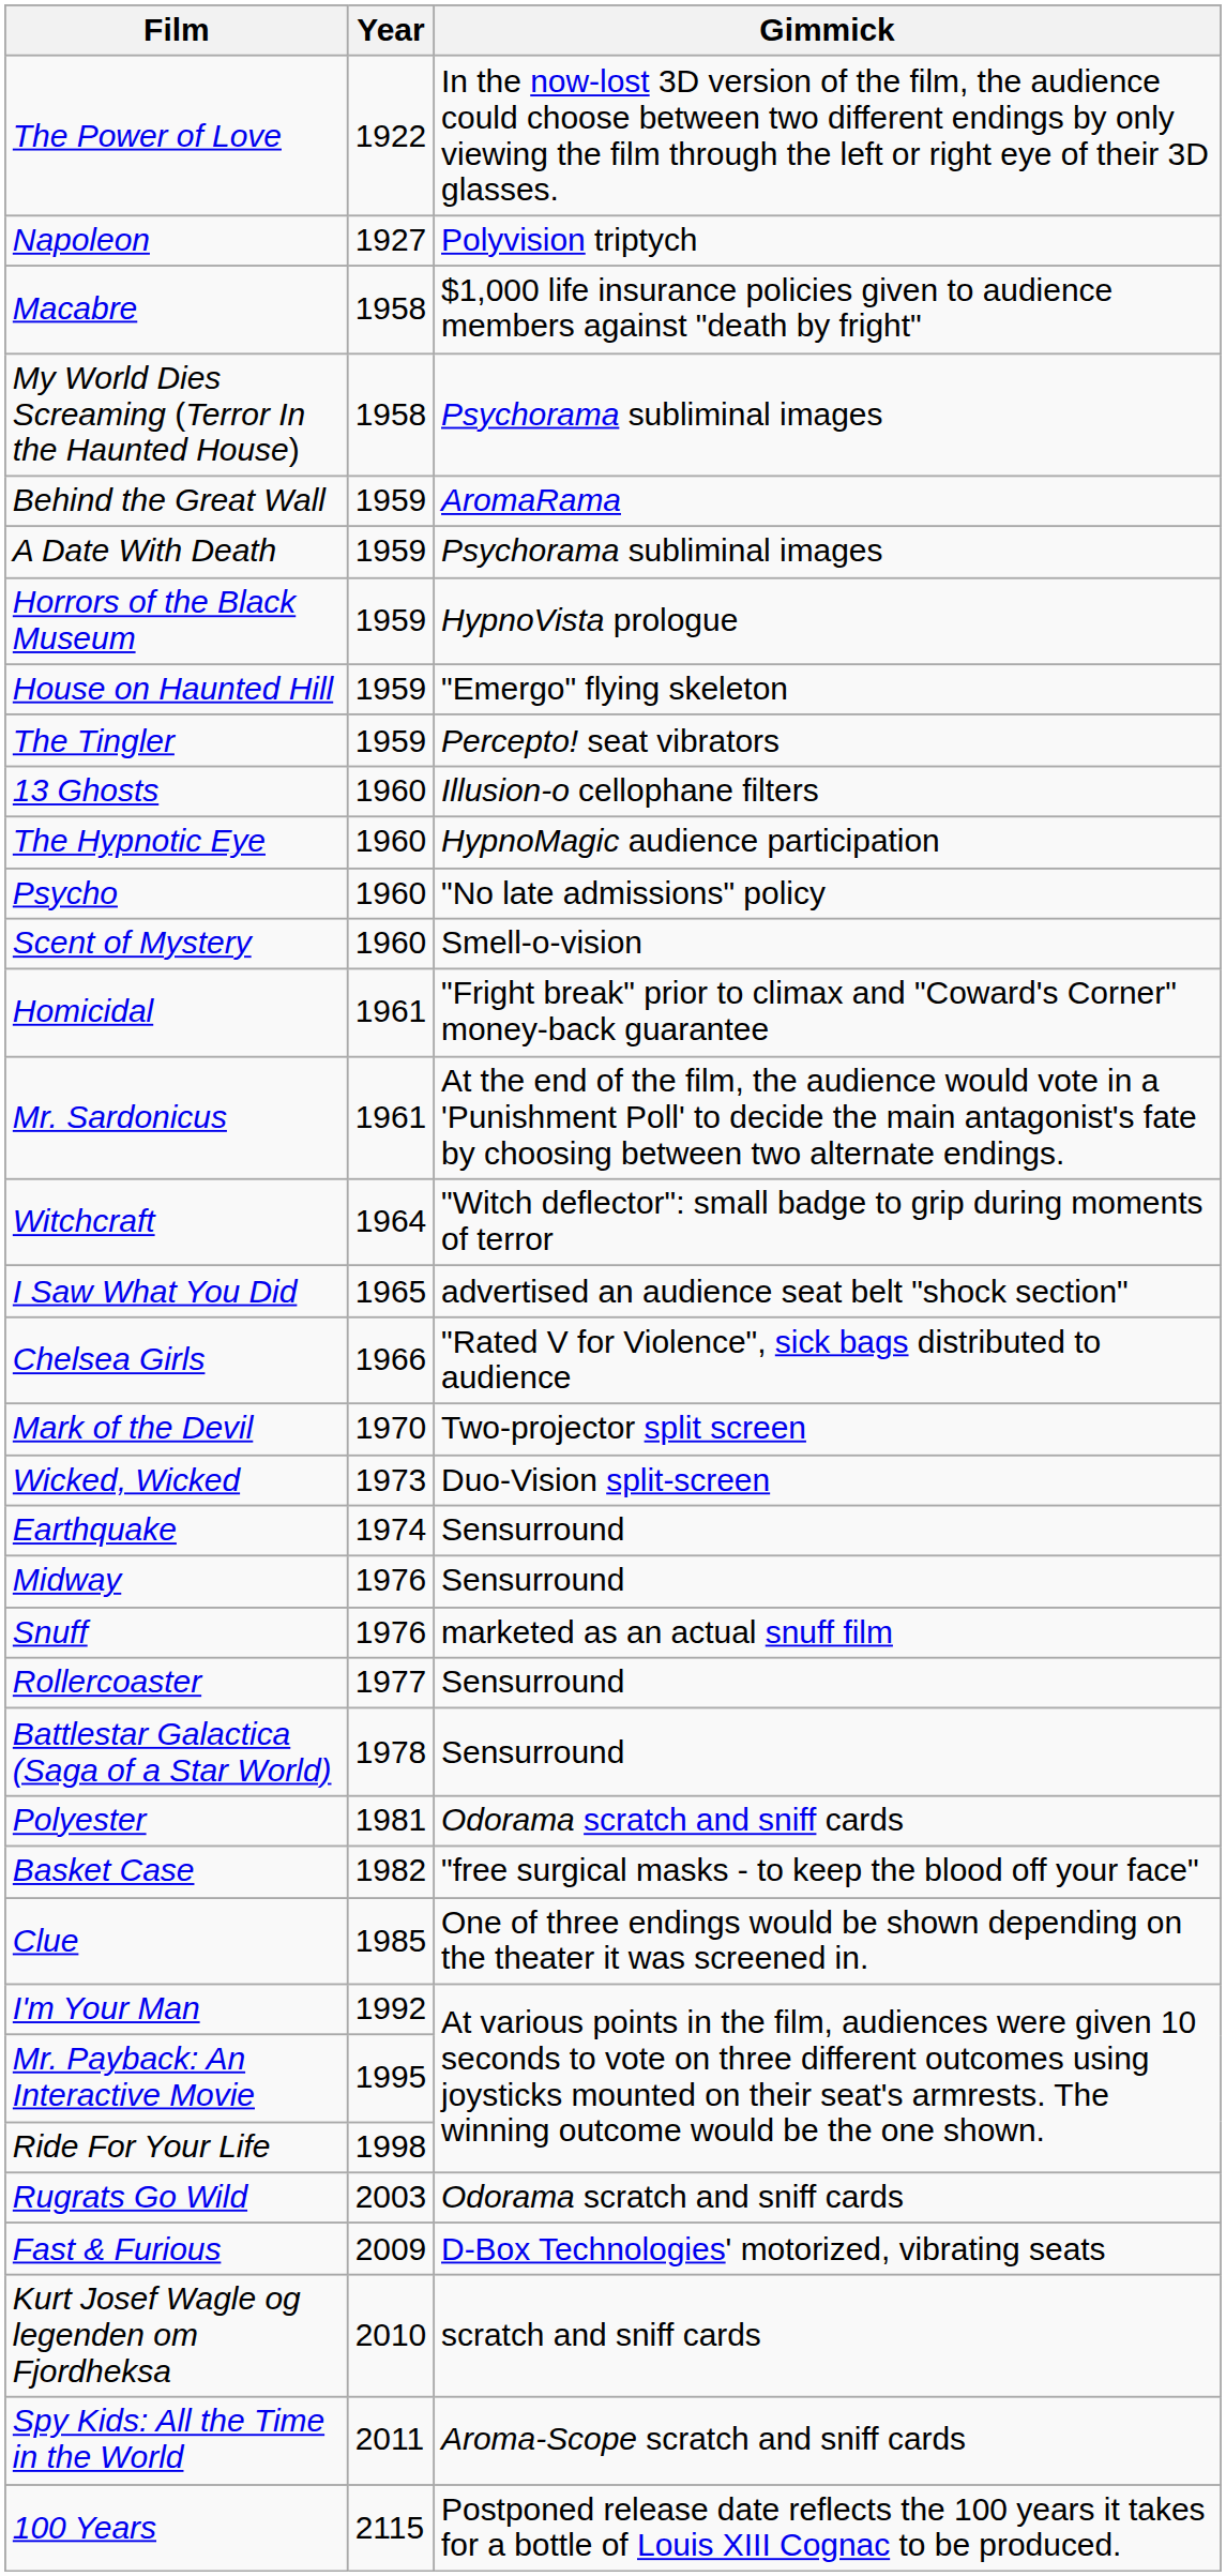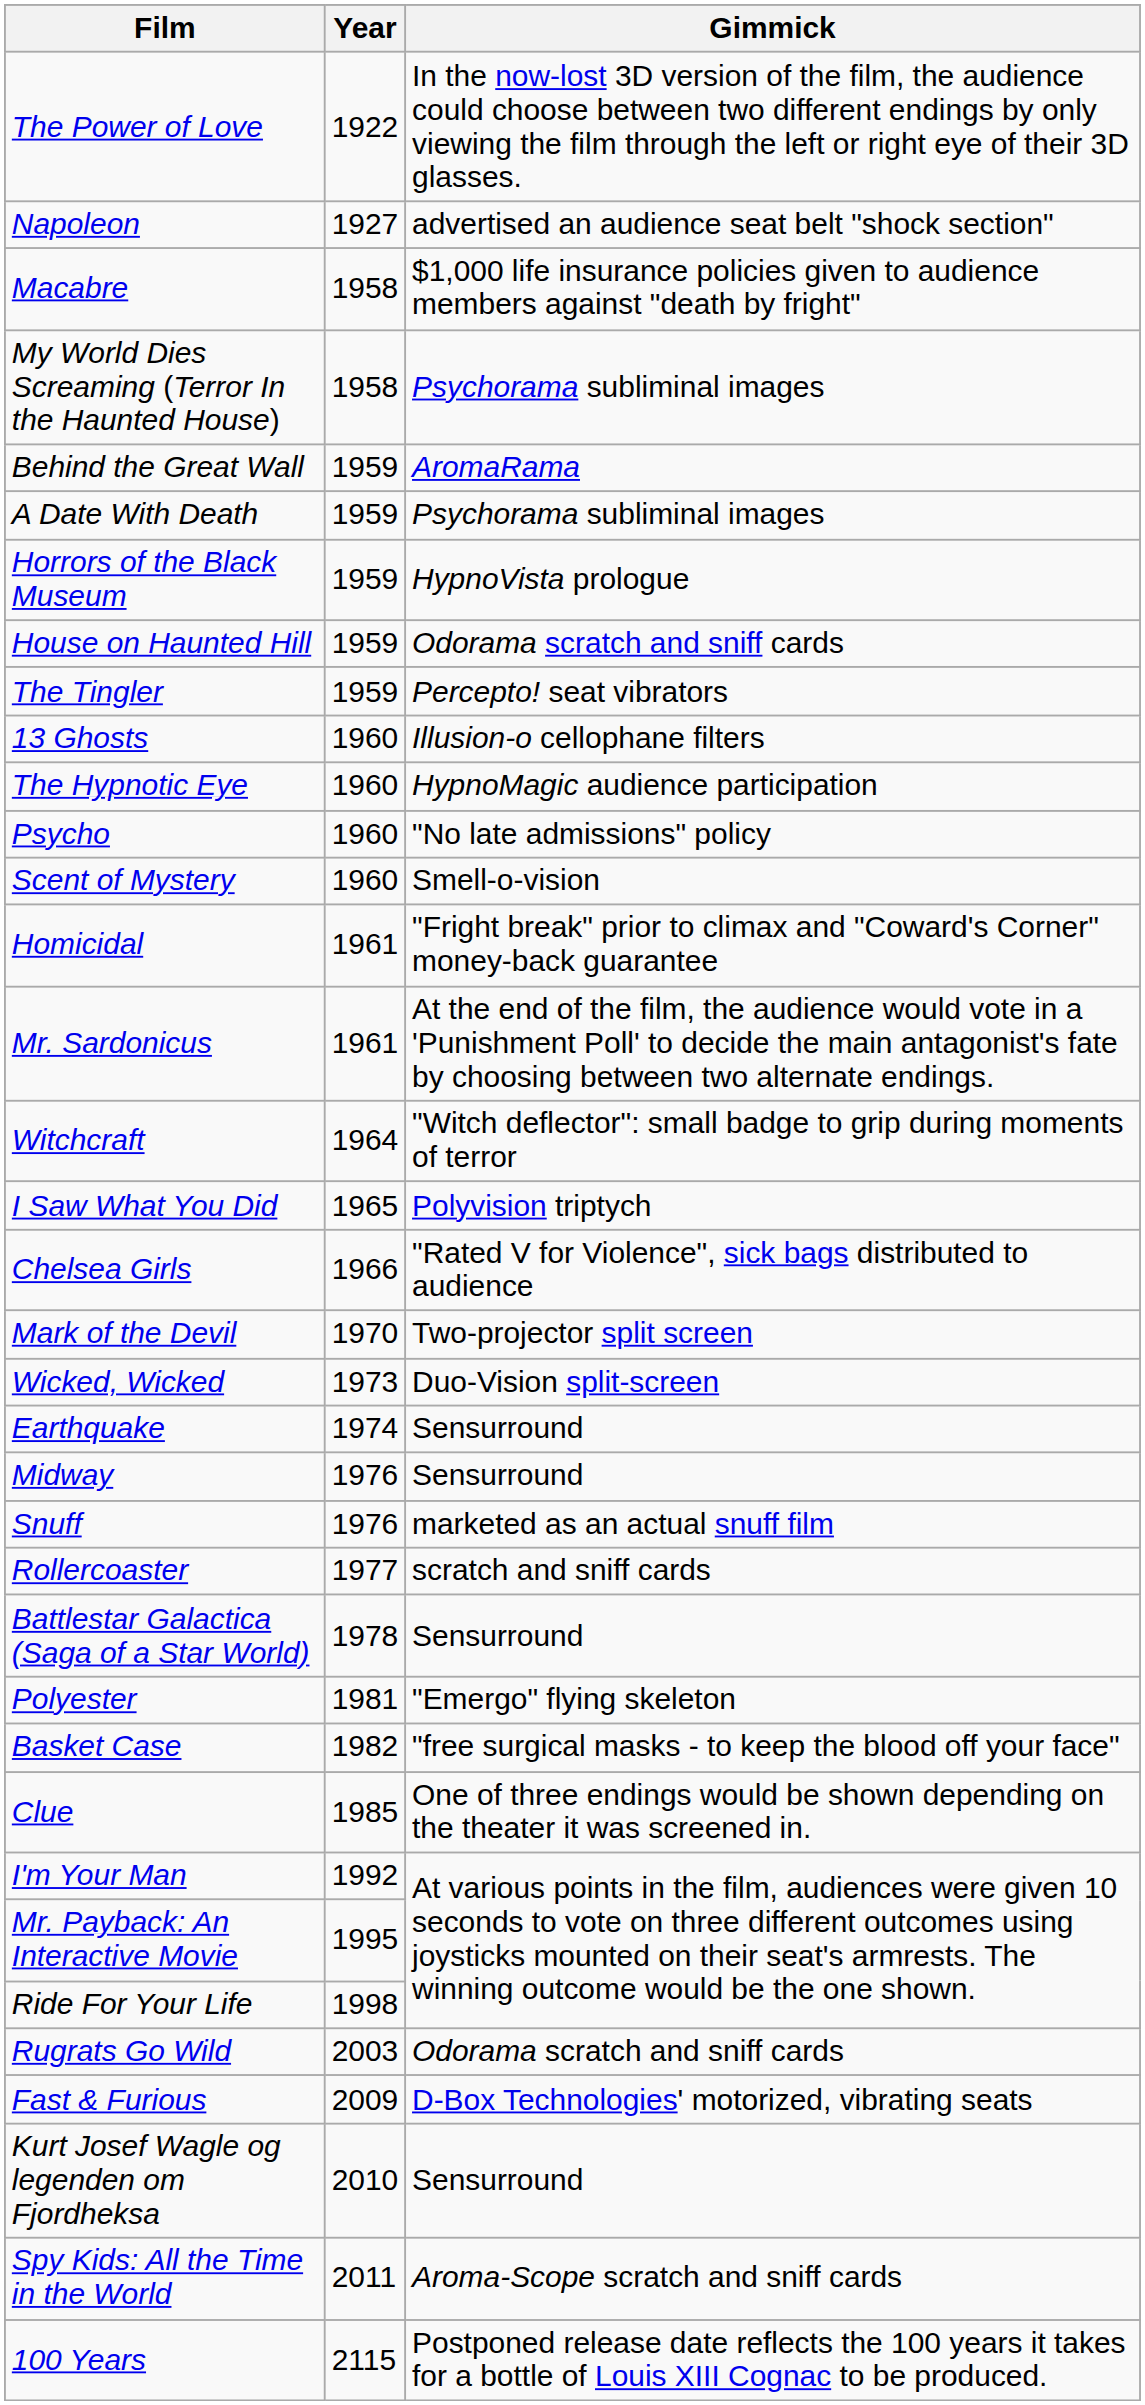Napoleon | Gimmick: Polyvision triptych -> advertised an audience seat belt "shock section"
House on Haunted Hill | Gimmick: "Emergo" flying skeleton -> Odorama scratch and sniff cards
I Saw What You Did | Gimmick: advertised an audience seat belt "shock section" -> Polyvision triptych
Rollercoaster | Gimmick: Sensurround -> scratch and sniff cards
Polyester | Gimmick: Odorama scratch and sniff cards -> "Emergo" flying skeleton
Kurt Josef Wagle og legenden om Fjordheksa | Gimmick: scratch and sniff cards -> Sensurround
